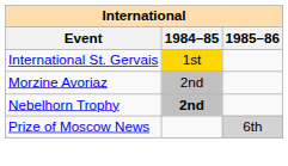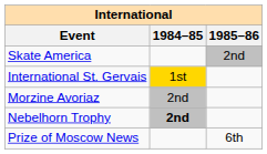+ row: Skate America | 2nd
Prize of Moscow News | 1985–86: lightgrey background -> no background
